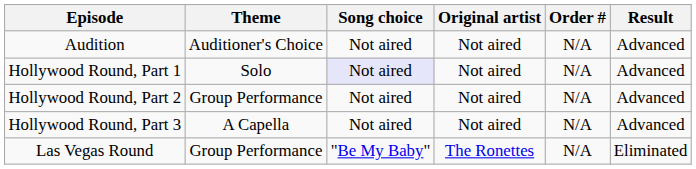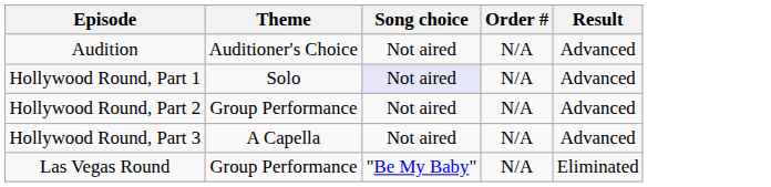- column: Original artist | Not aired | Not aired | Not aired | Not aired | The Ronettes
